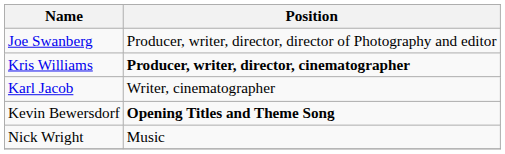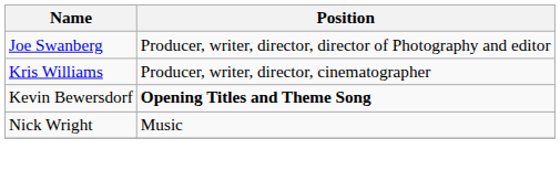Kris Williams | Position: bold -> normal
- row: Karl Jacob | Writer, cinematographer
